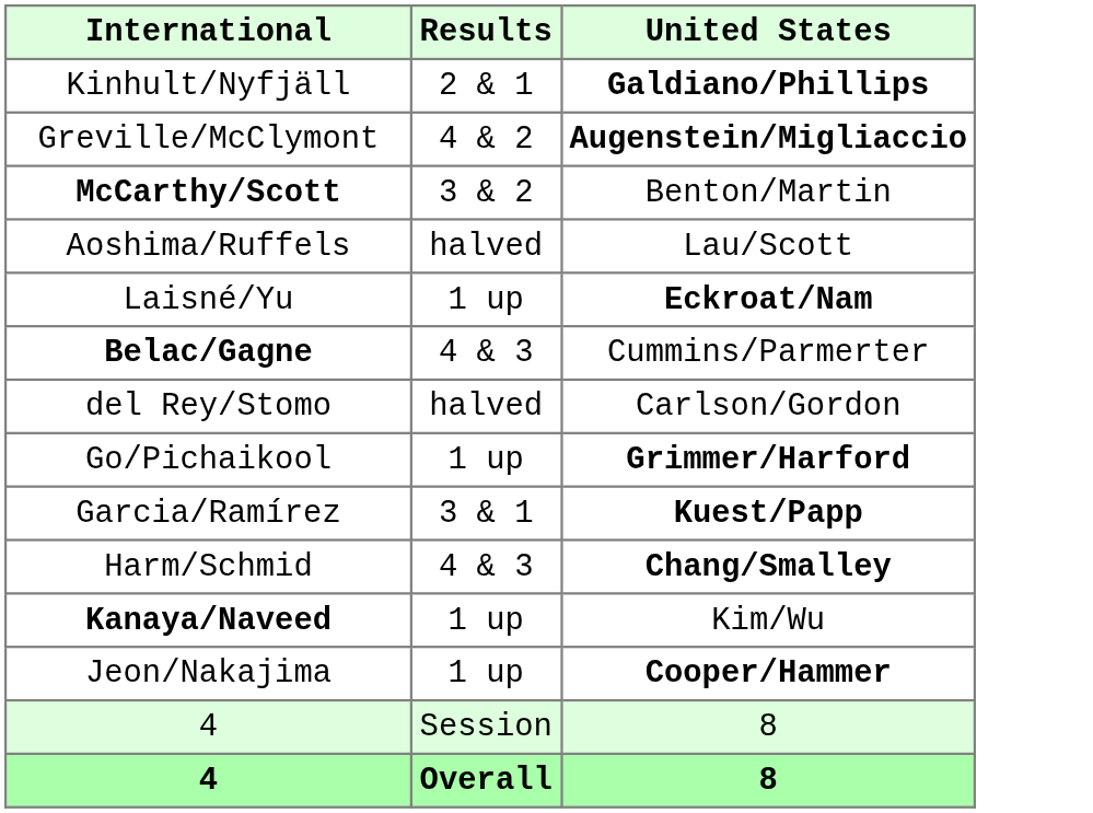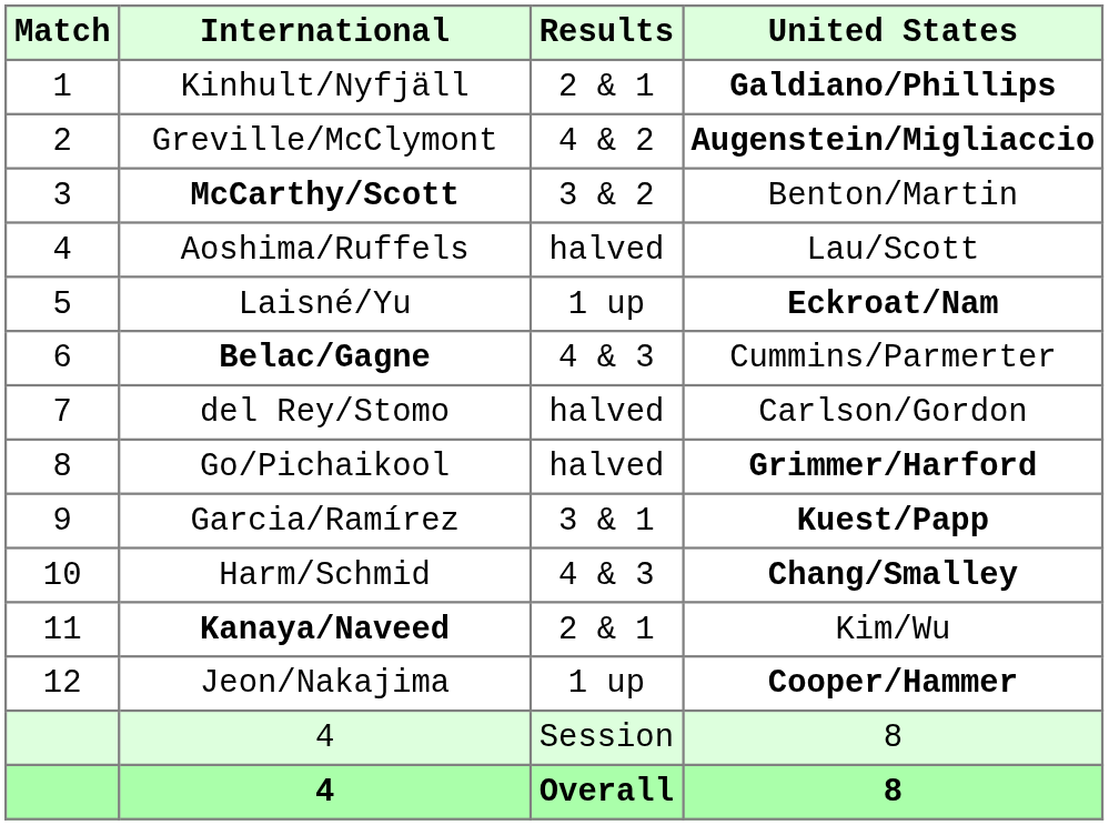+ column: Match | 1 | 2 | 3 | 4 | 5 | 6 | 7 | 8 | 9 | 10 | 11 | 12
Go/Pichaikool | Results: 1 up -> halved
Kanaya/Naveed | Results: 1 up -> 2 & 1
